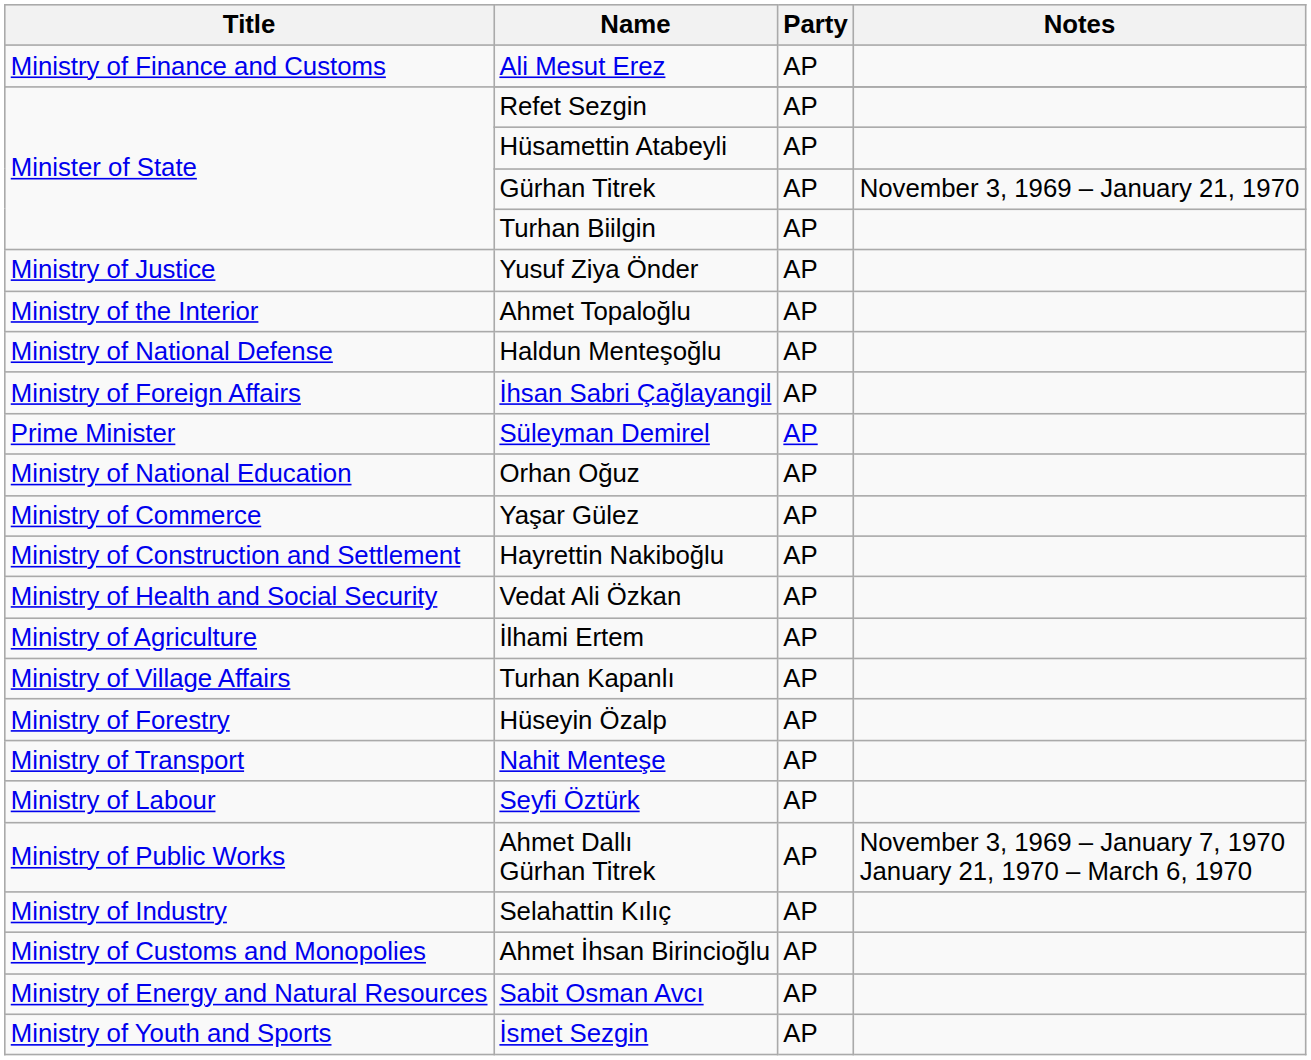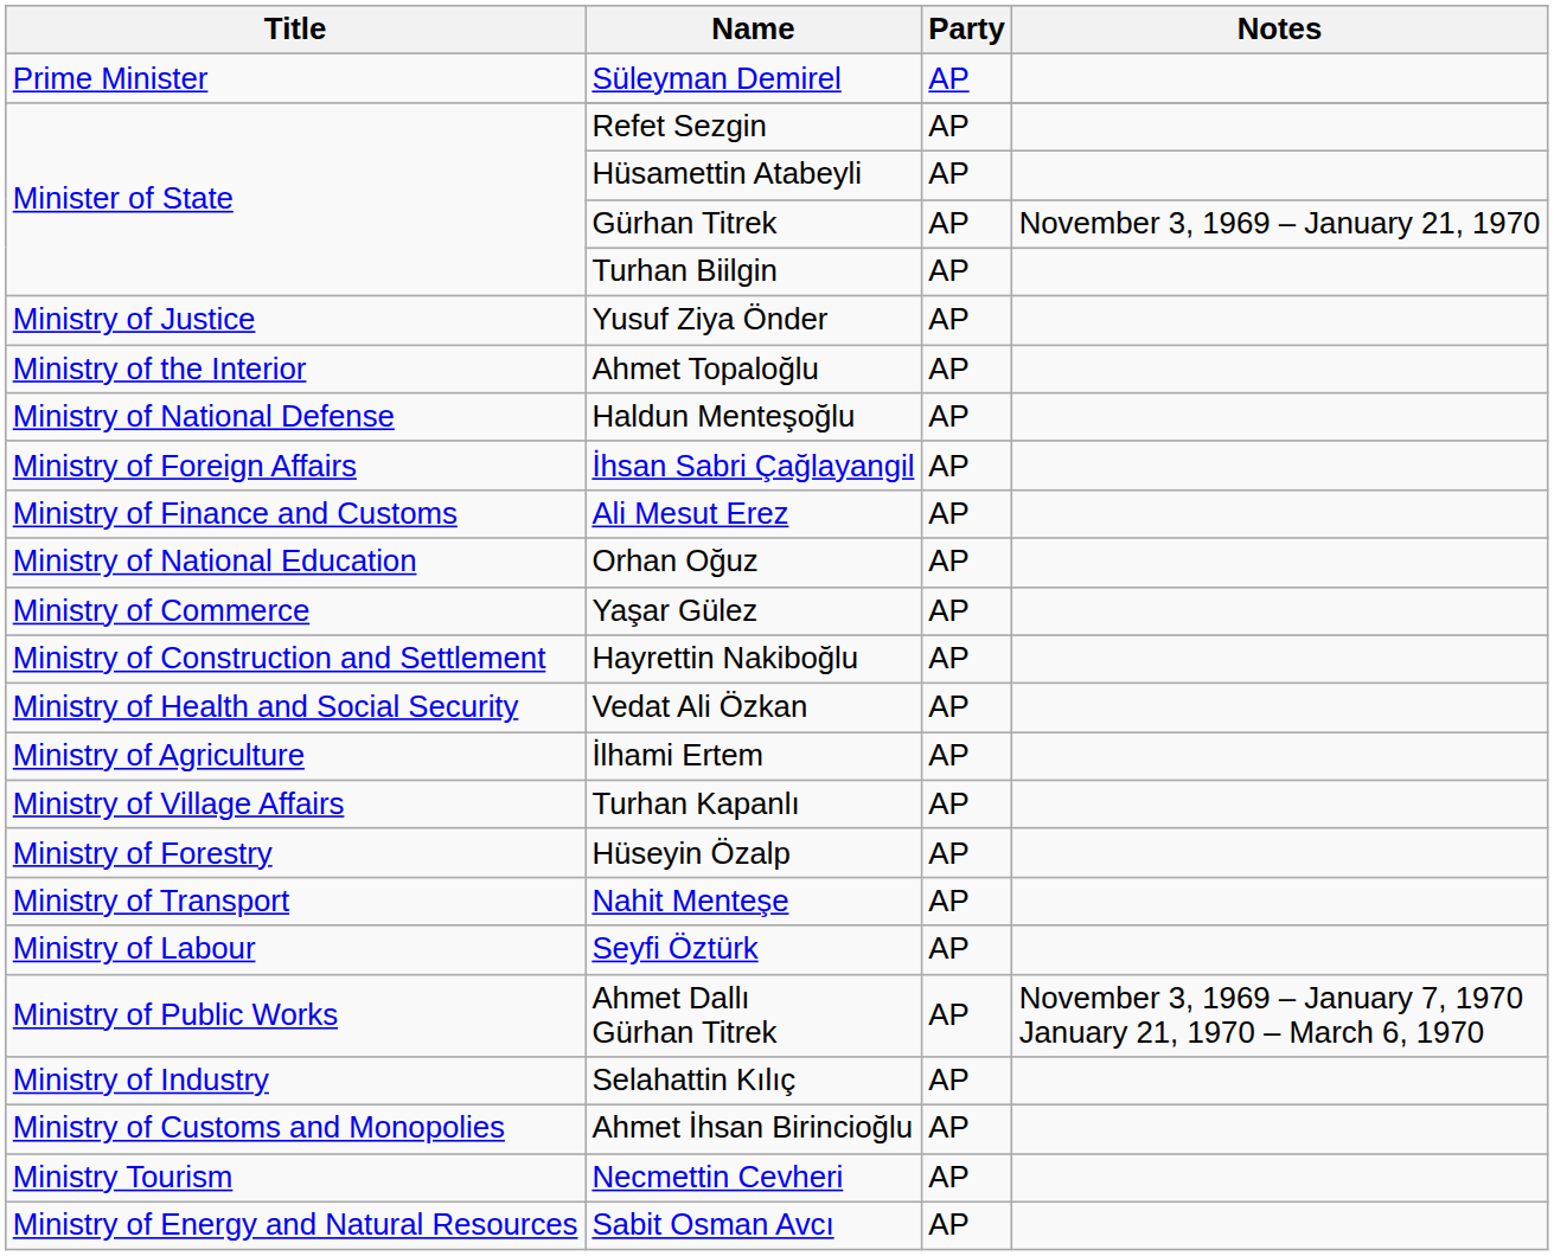rows swapped: Süleyman Demirel <-> Ali Mesut Erez
+ row: Ministry Tourism | Necmettin Cevheri | AP
- row: Ministry of Youth and Sports | İsmet Sezgin | AP
